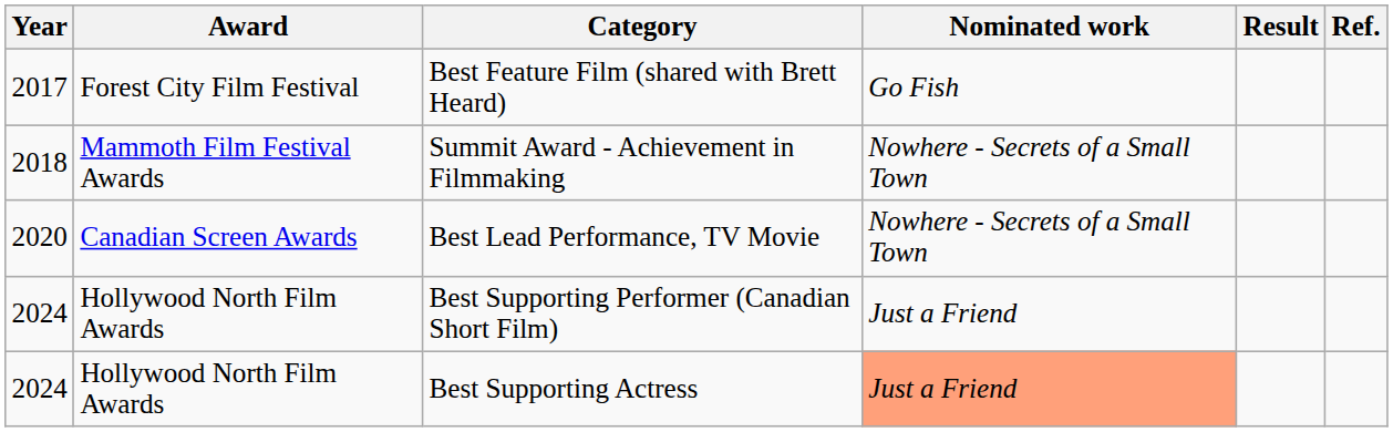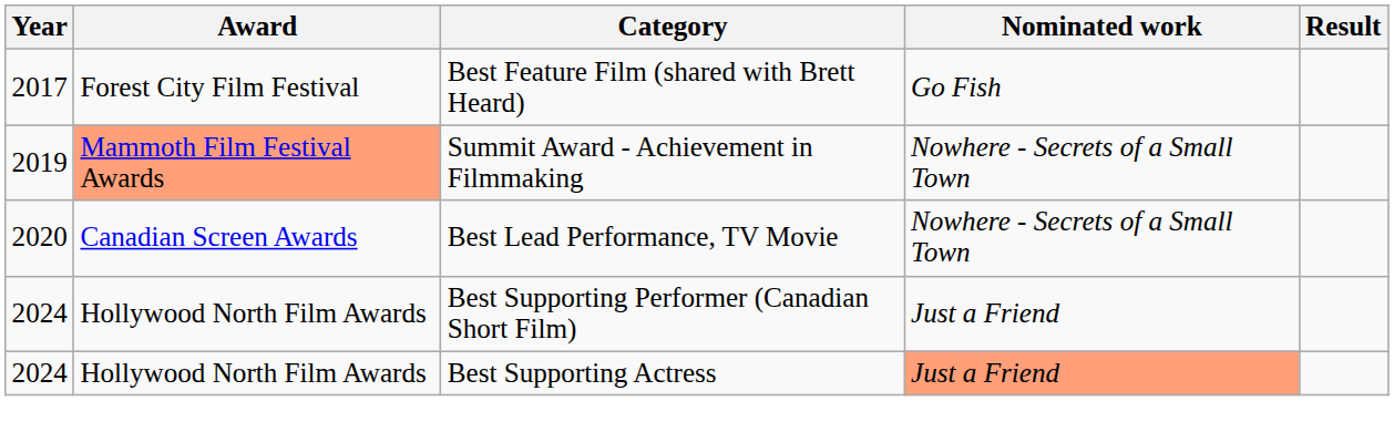- column: Ref.
Summit Award - Achievement in Filmmaking | Year: 2018 -> 2019
Summit Award - Achievement in Filmmaking | Award: no background -> lightsalmon background
